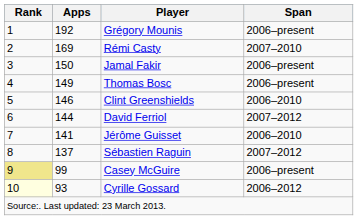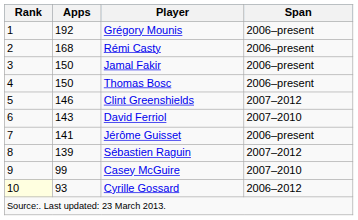Rémi Casty | Apps: 169 -> 168
Rémi Casty | Span: 2007–2010 -> 2006–present
Thomas Bosc | Apps: 149 -> 150
Clint Greenshields | Span: 2006–2010 -> 2007–2012
David Ferriol | Apps: 144 -> 143
David Ferriol | Span: 2007–2012 -> 2007–2010
Jérôme Guisset | Span: 2006–2010 -> 2006–present
Sébastien Raguin | Apps: 137 -> 139
Casey McGuire | Rank: khaki background -> no background
Casey McGuire | Span: 2006–present -> 2007–2010
